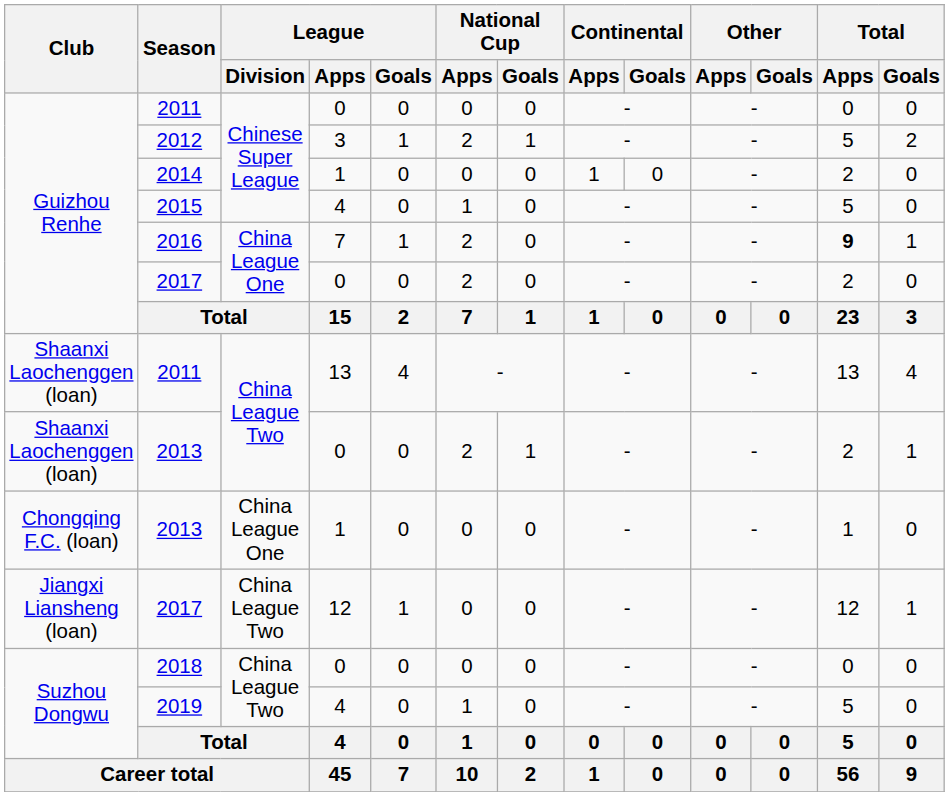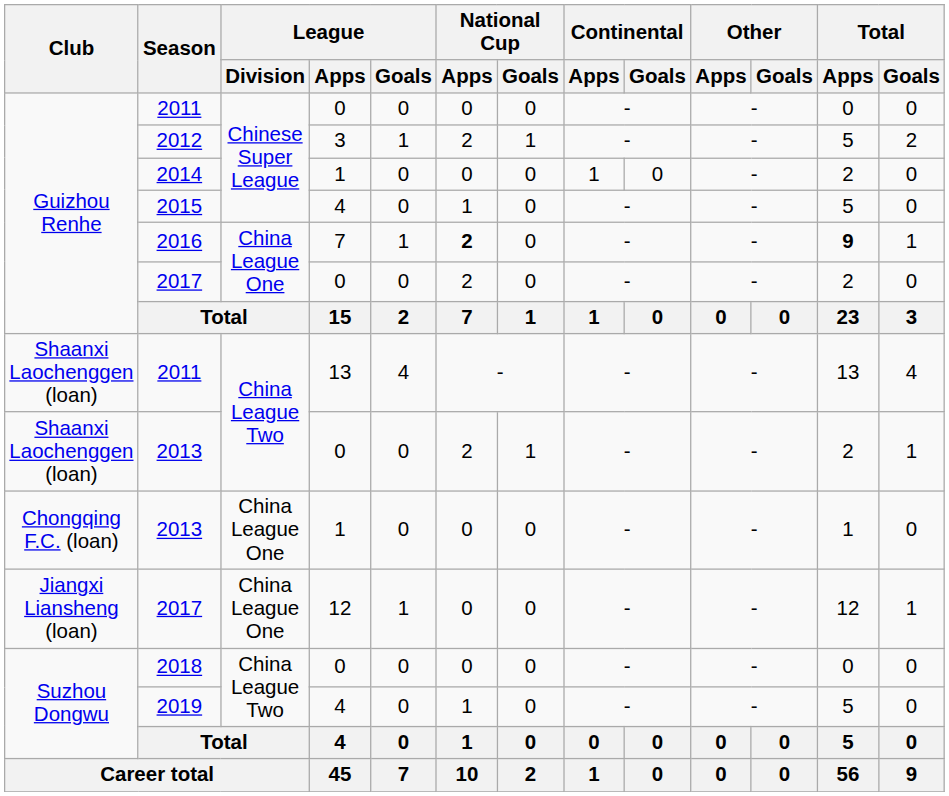2016 | National Cup / Apps: normal -> bold
2017 / 12 | League / Division: China League Two -> China League One
